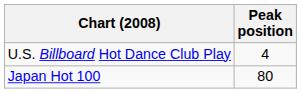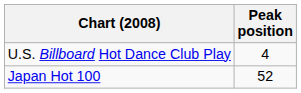Japan Hot 100 | Peak position: 80 -> 52
